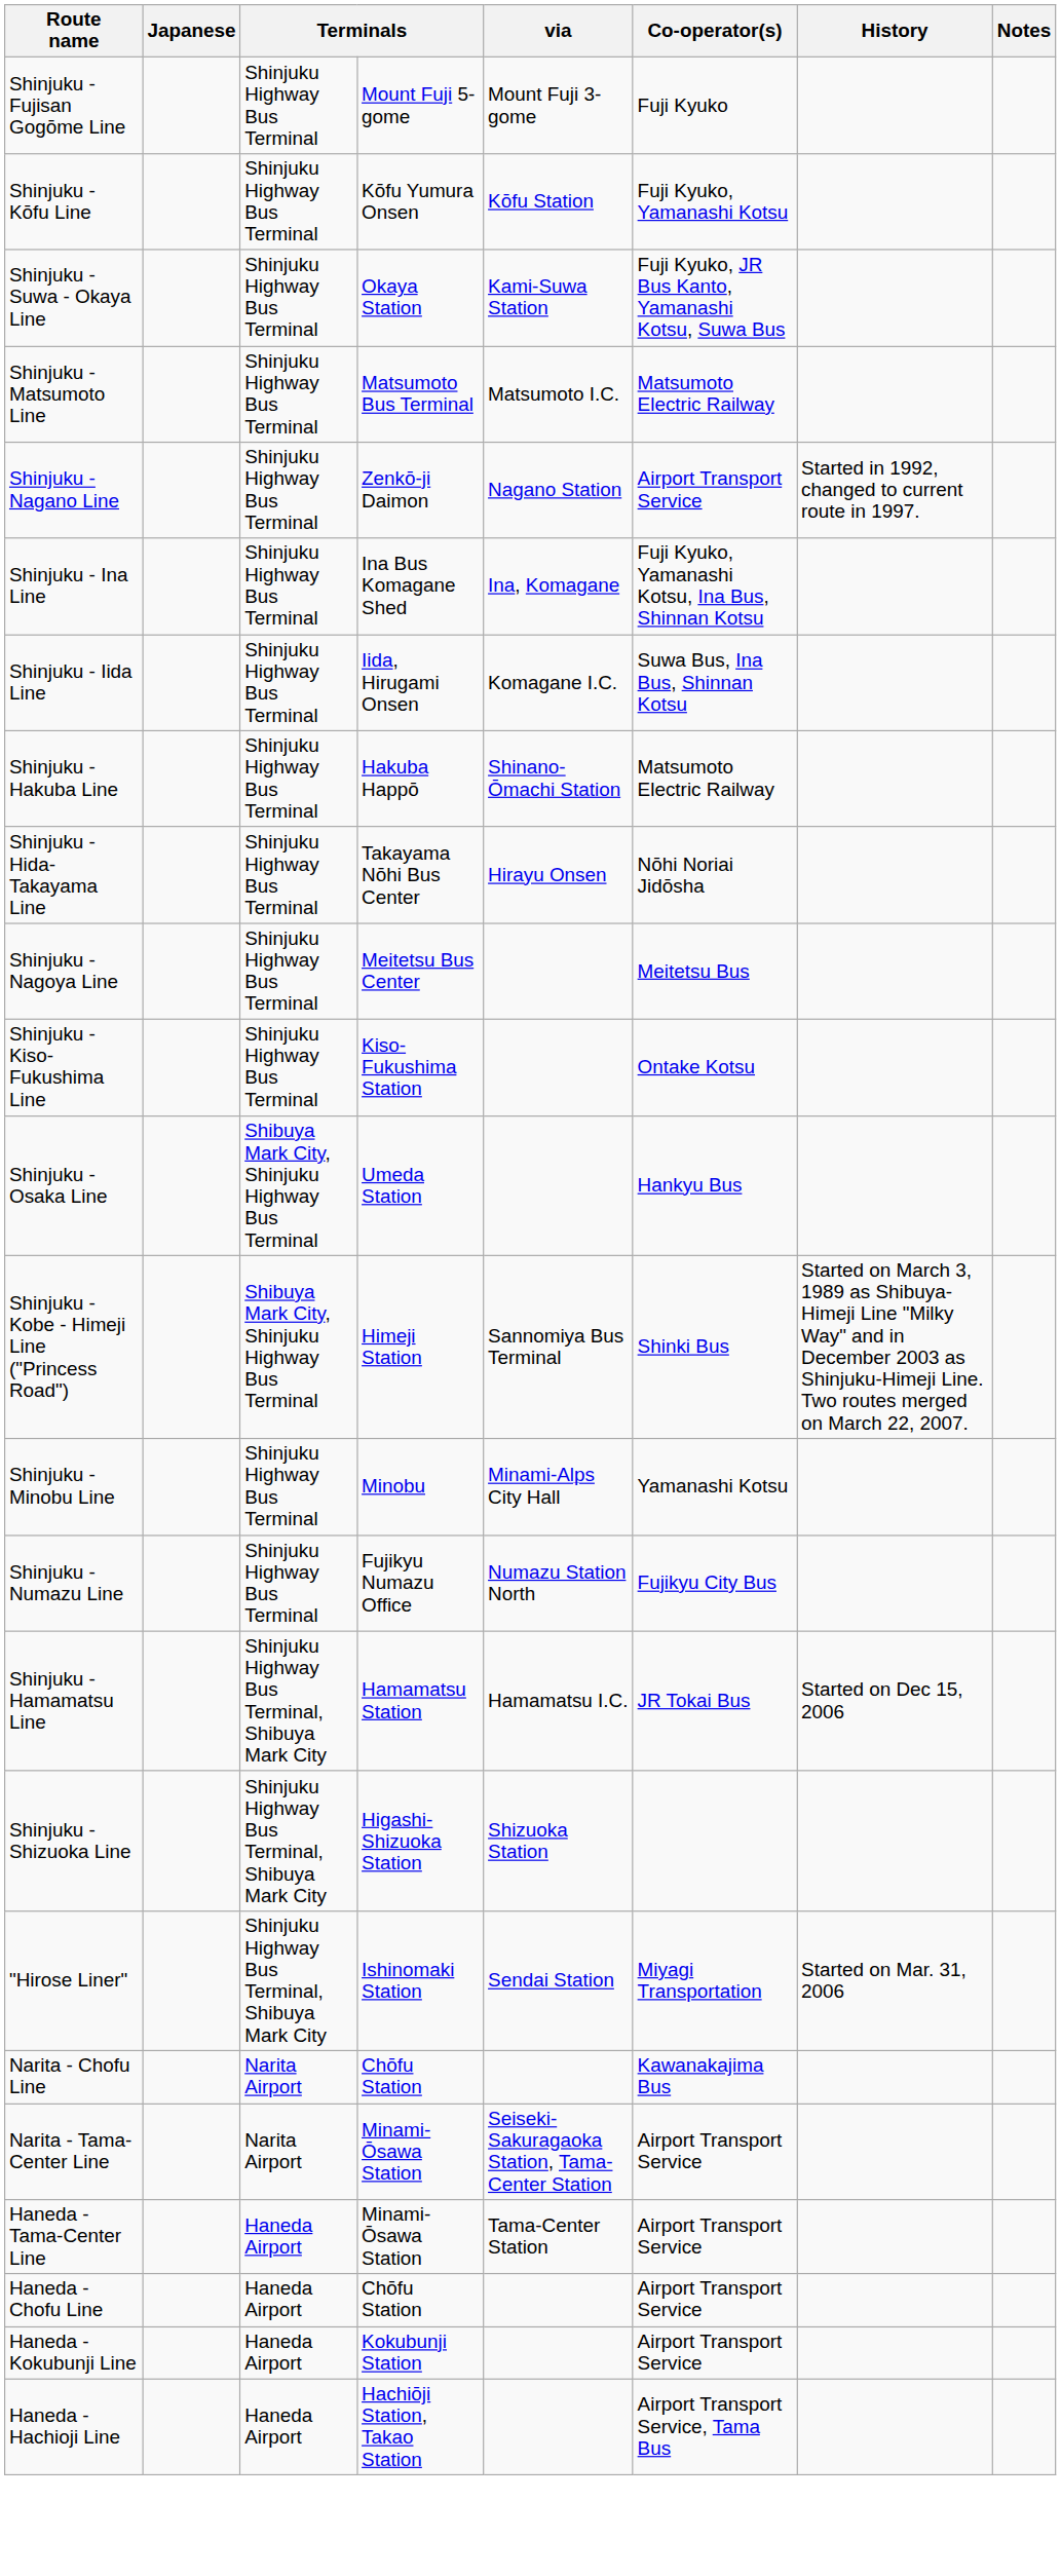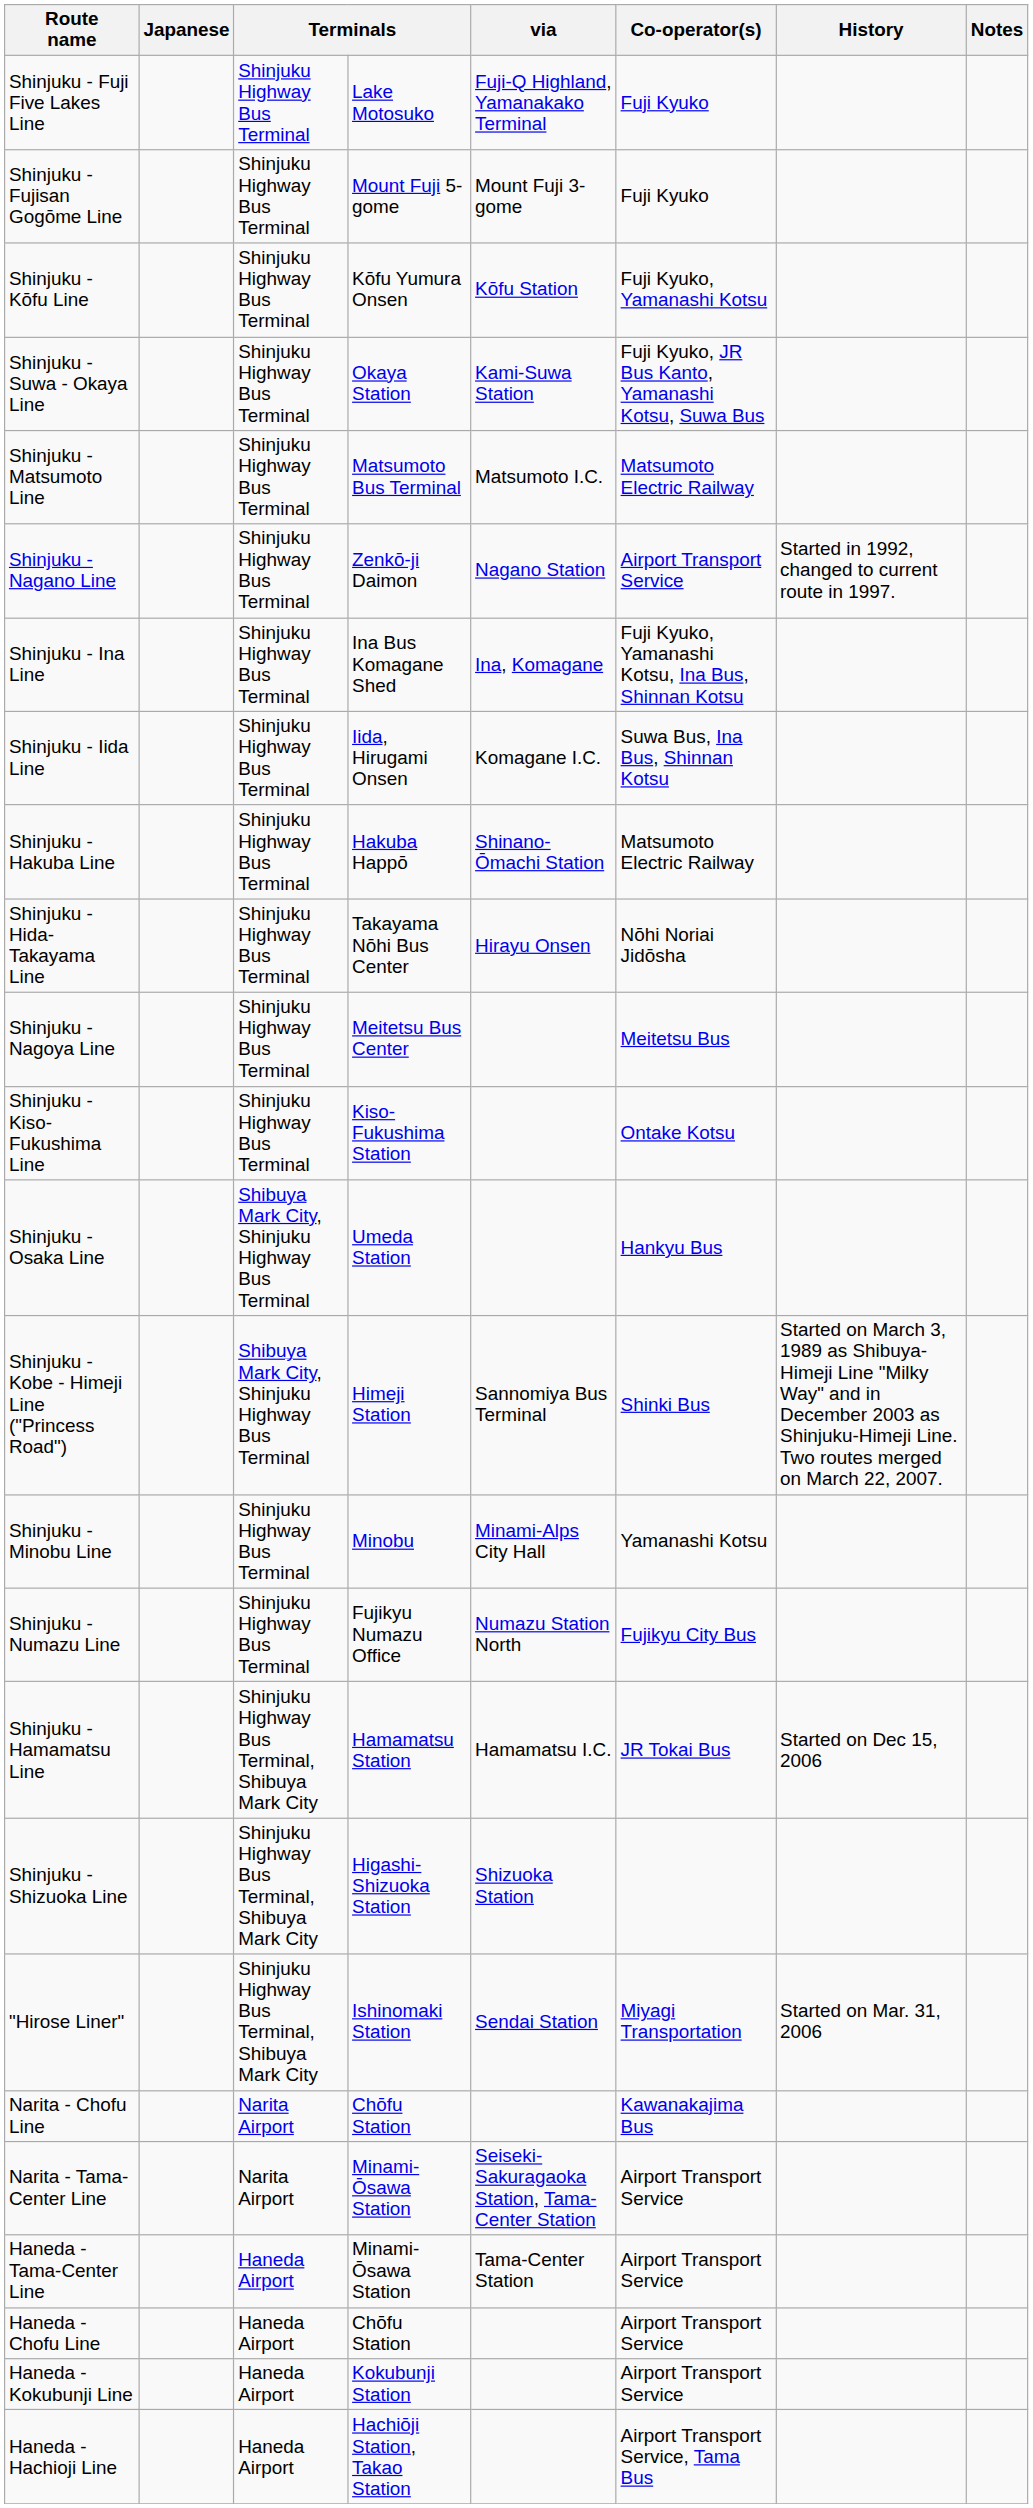+ row: Shinjuku - Fuji Five Lakes Line | Shinjuku Highway Bus Terminal | Lake Motosuko | Fuji-Q Highland, Yamanakako Terminal | Fuji Kyuko
